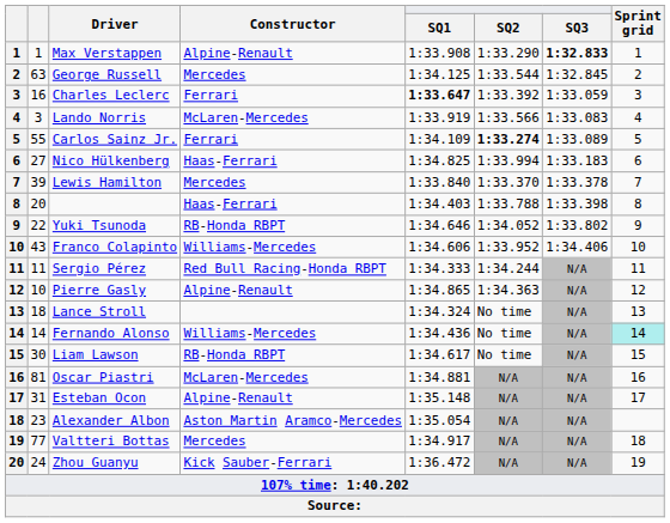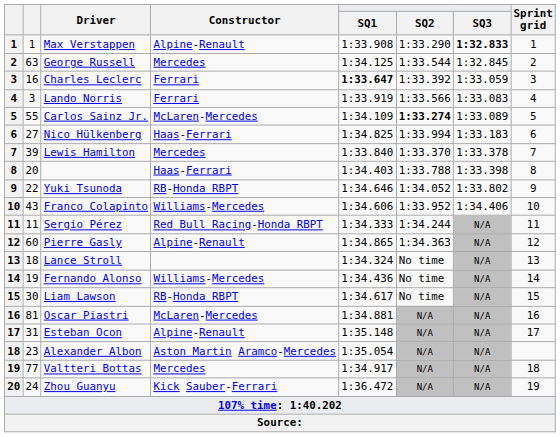Lando Norris | Constructor: McLaren-Mercedes -> Ferrari
Carlos Sainz Jr. | Constructor: Ferrari -> McLaren-Mercedes
Pierre Gasly | column 2: 10 -> 60
Fernando Alonso | column 2: 14 -> 19
Fernando Alonso | Sprint grid: paleturquoise background -> no background
